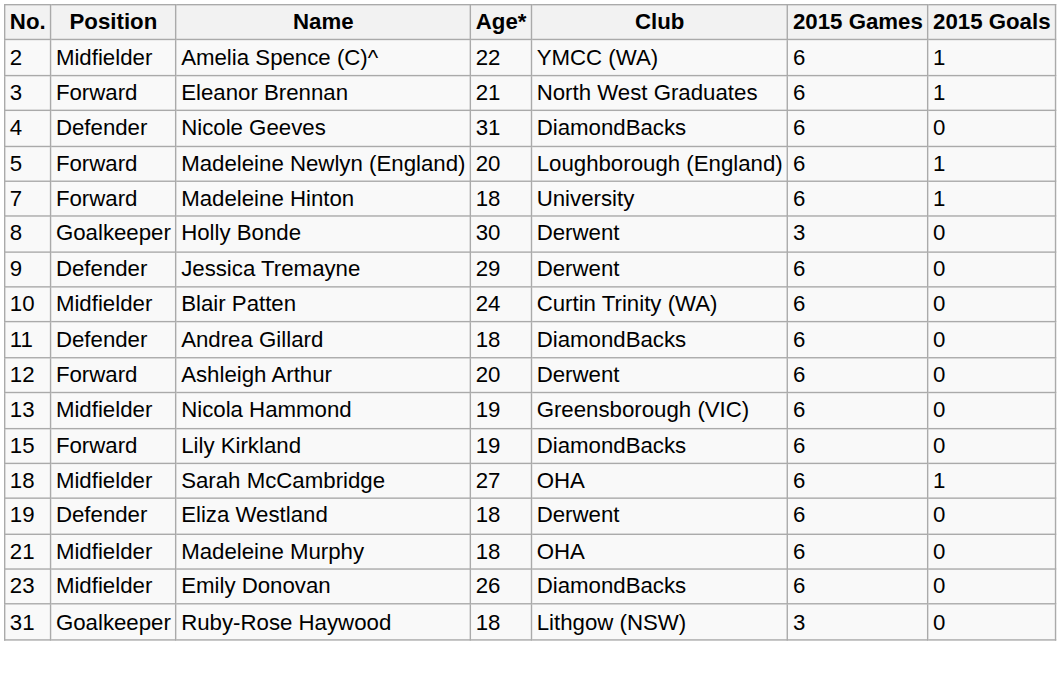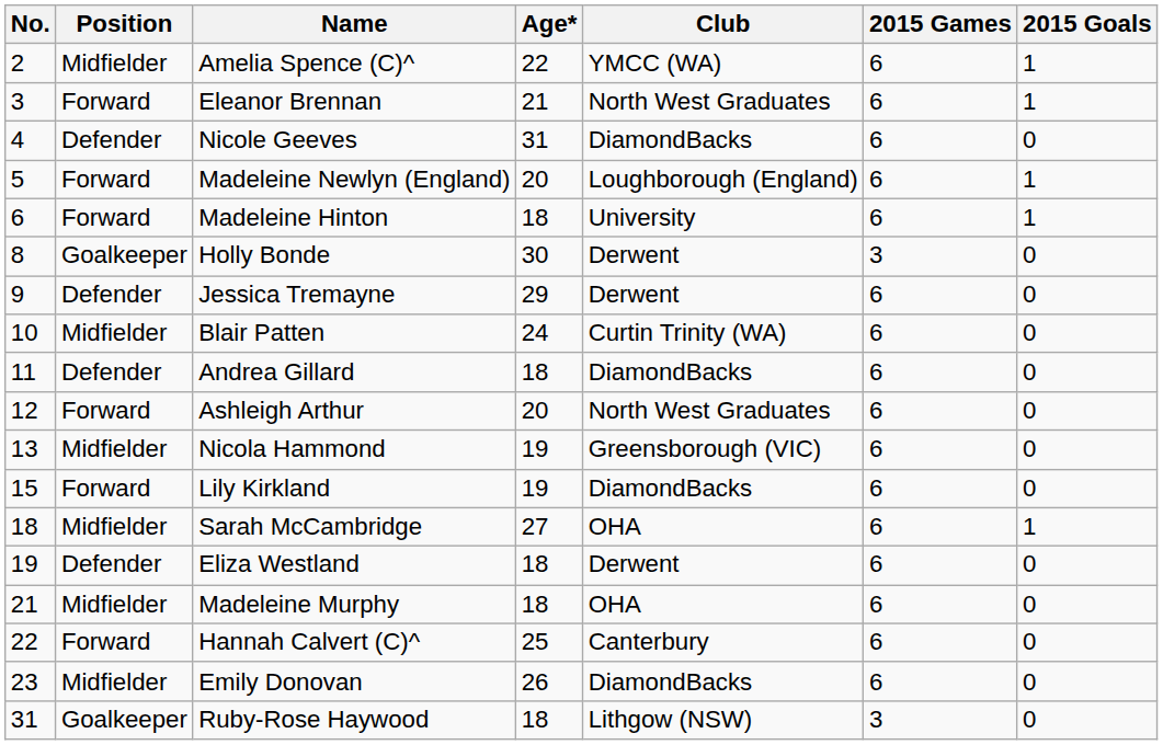Madeleine Hinton | No.: 7 -> 6
Ashleigh Arthur | Club: Derwent -> North West Graduates
+ row: 22 | Forward | Hannah Calvert (C)^ | 25 | Canterbury | 6 | 0
